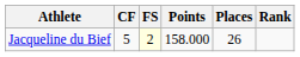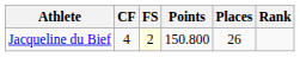Jacqueline du Bief | CF: 5 -> 4
Jacqueline du Bief | Points: 158.000 -> 150.800
